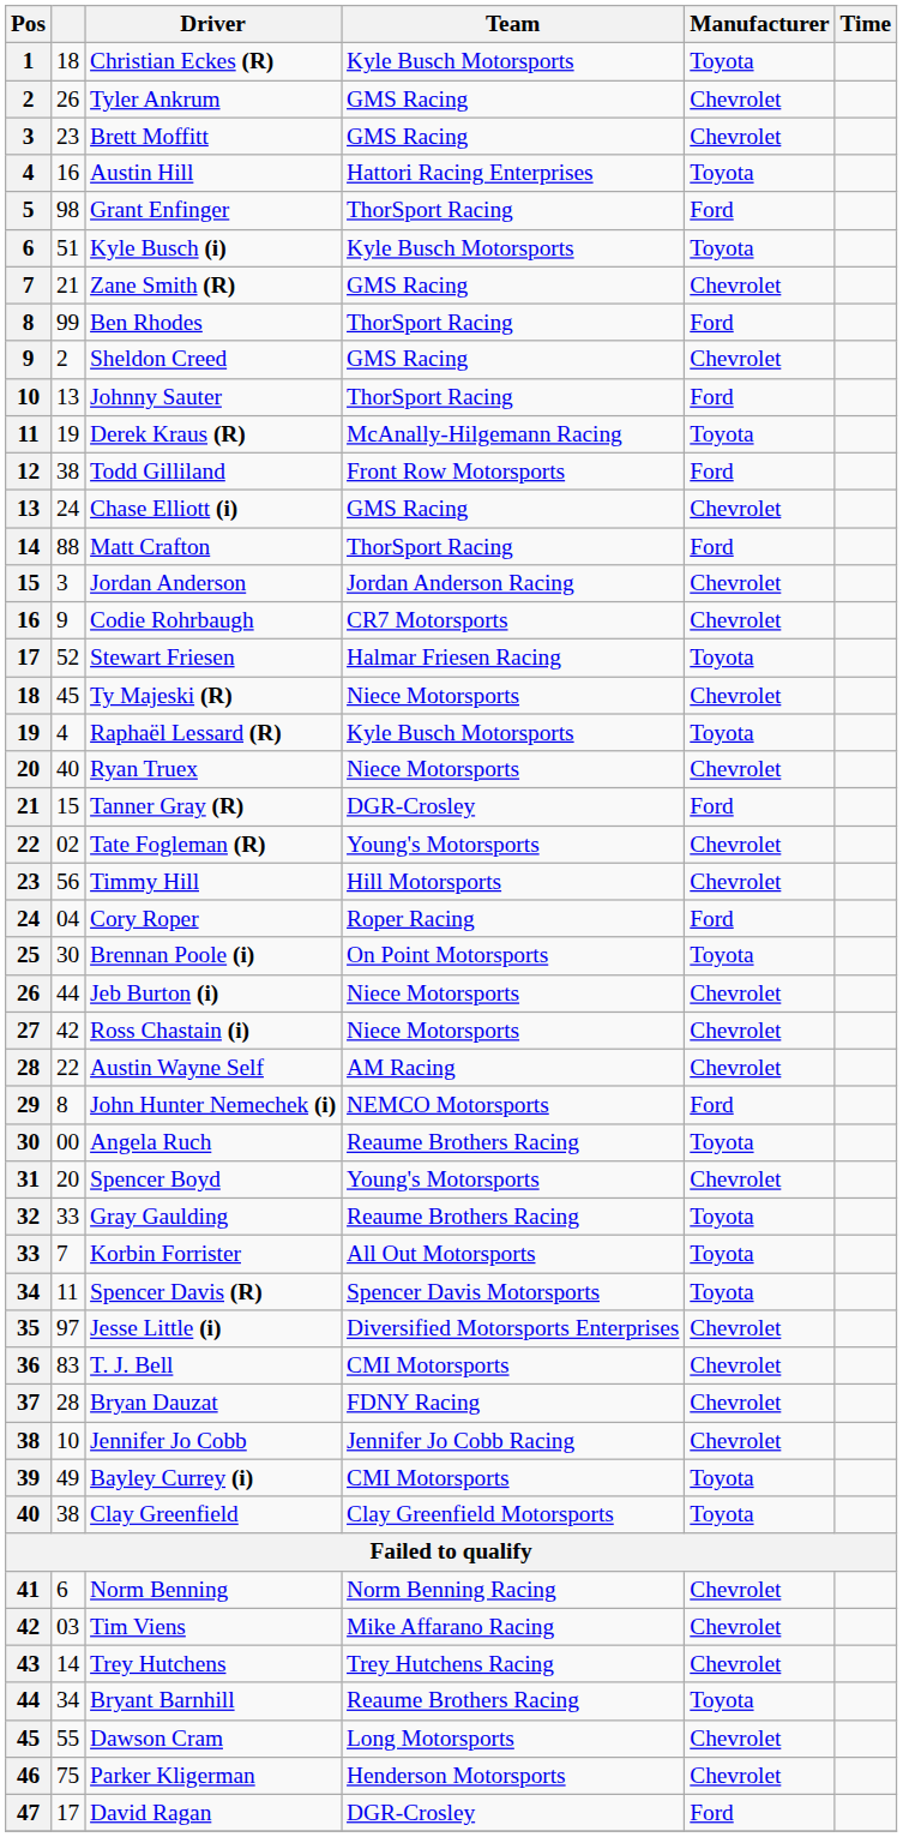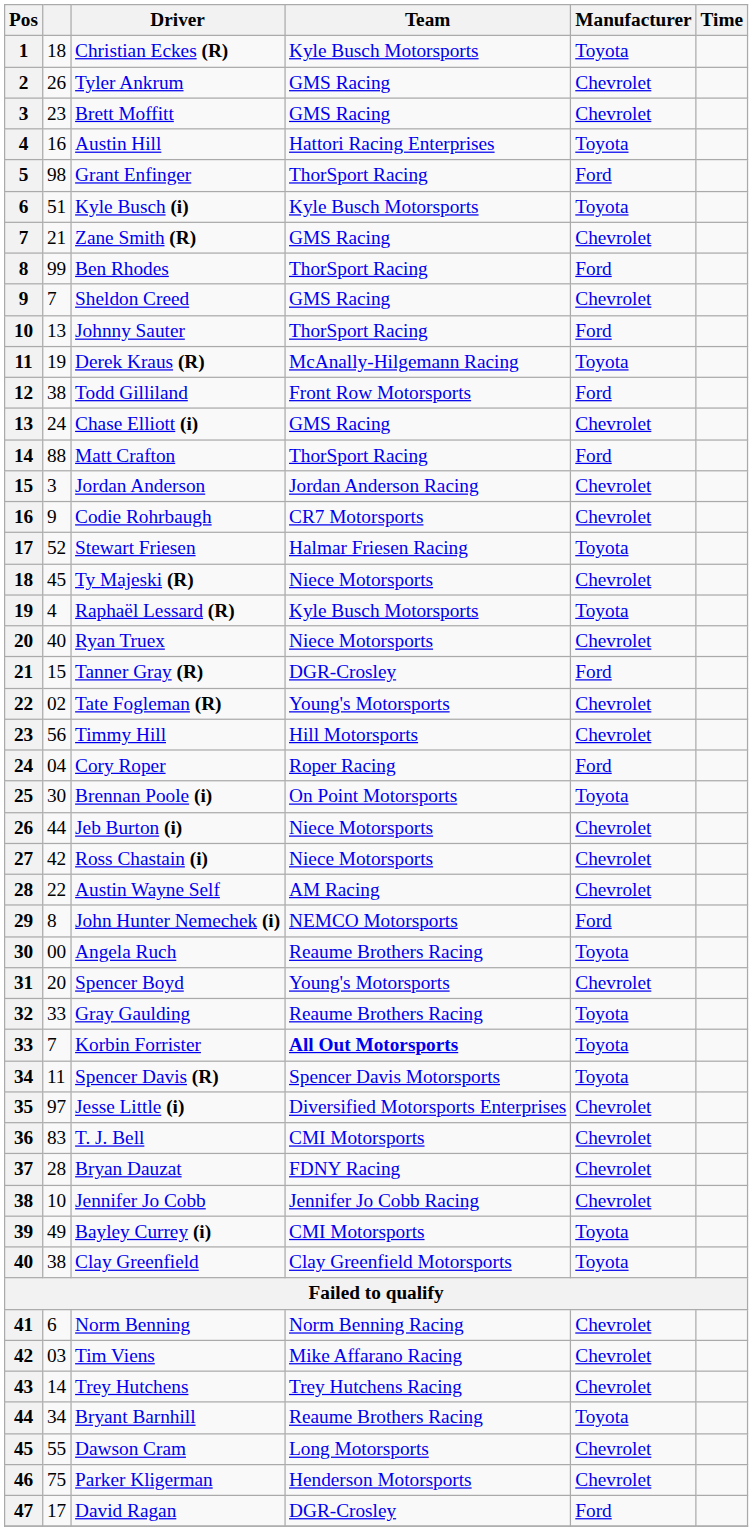Sheldon Creed | column 2: 2 -> 7
Korbin Forrister | Team: normal -> bold
